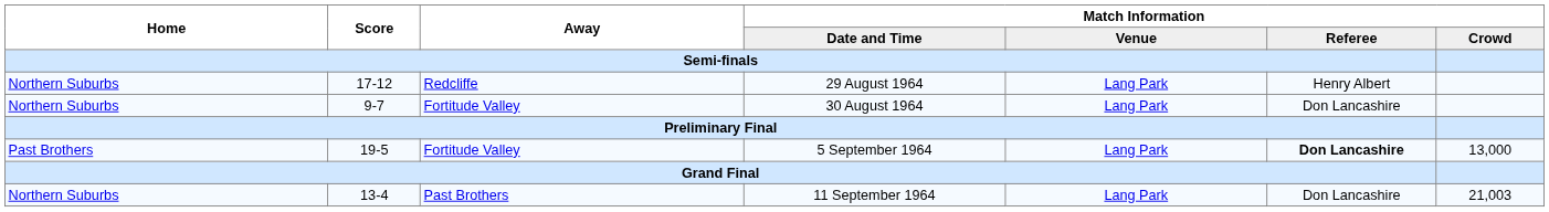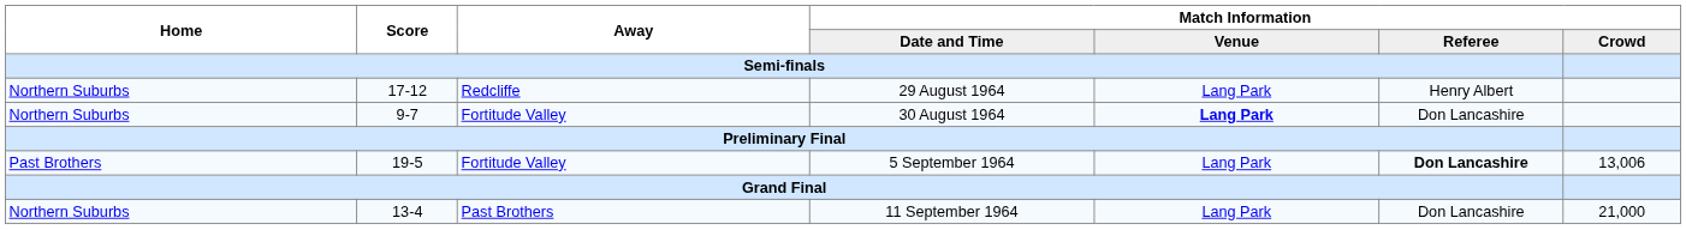30 August 1964 | Match Information / Venue: normal -> bold
5 September 1964 | Match Information / Crowd: 13,000 -> 13,006
11 September 1964 | Match Information / Crowd: 21,003 -> 21,000
